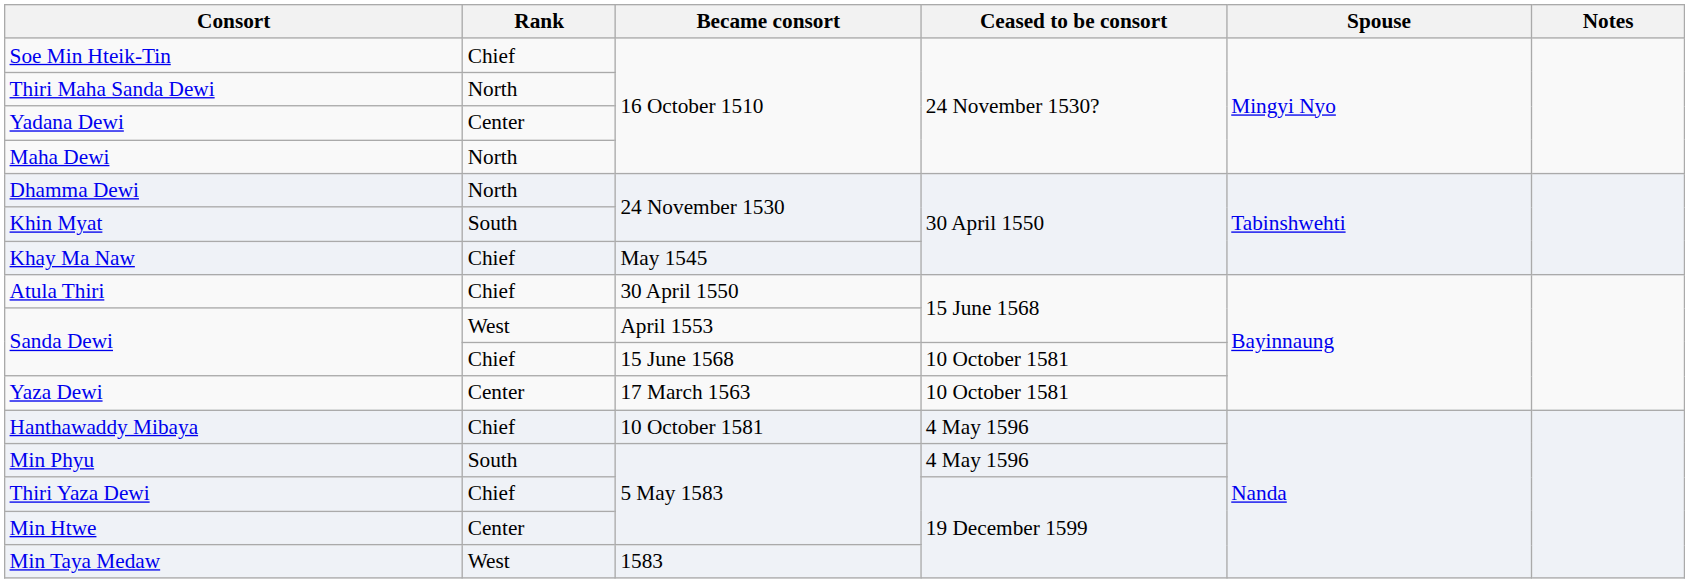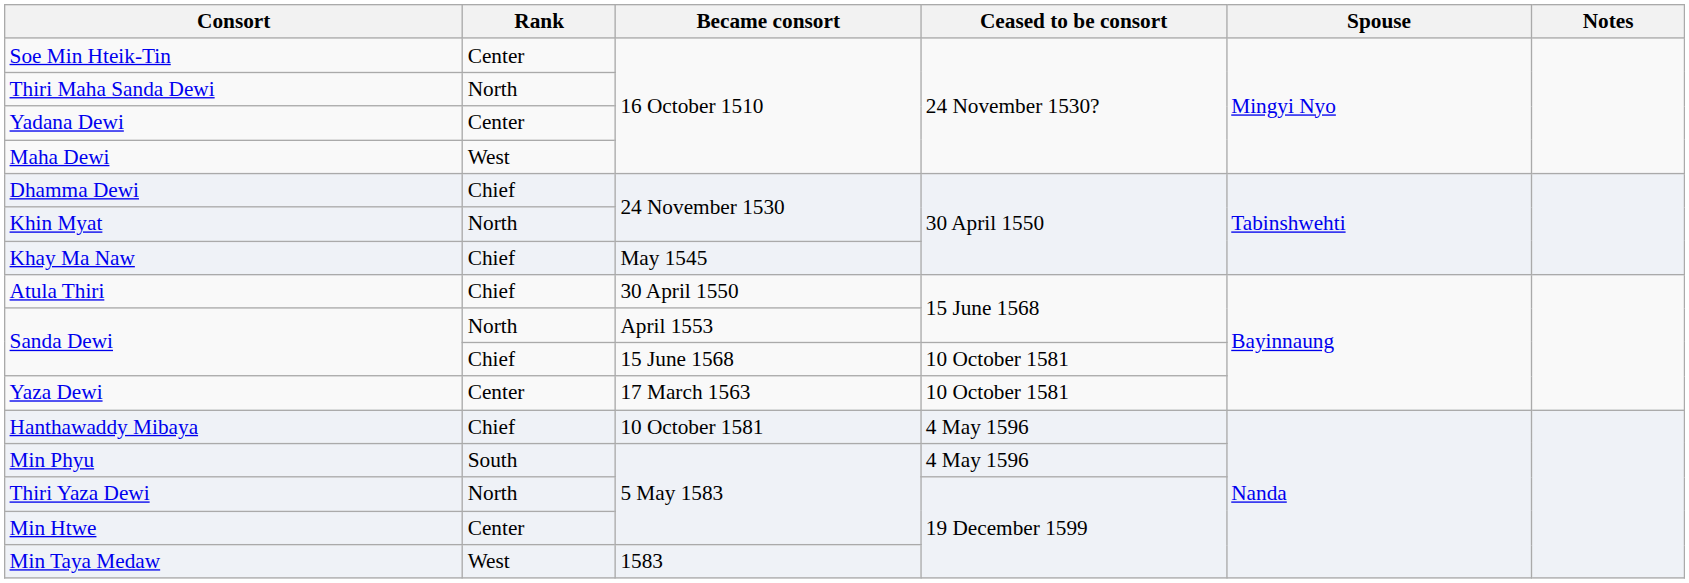Soe Min Hteik-Tin | Rank: Chief -> Center
Maha Dewi | Rank: North -> West
Dhamma Dewi | Rank: North -> Chief
Khin Myat | Rank: South -> North
Sanda Dewi / April 1553 | Rank: West -> North
Thiri Yaza Dewi | Rank: Chief -> North
